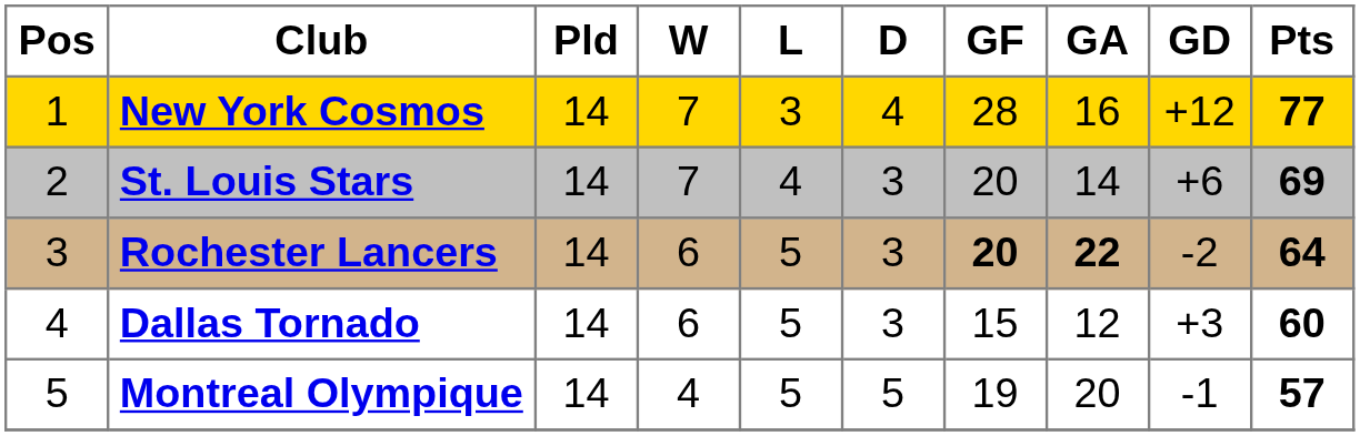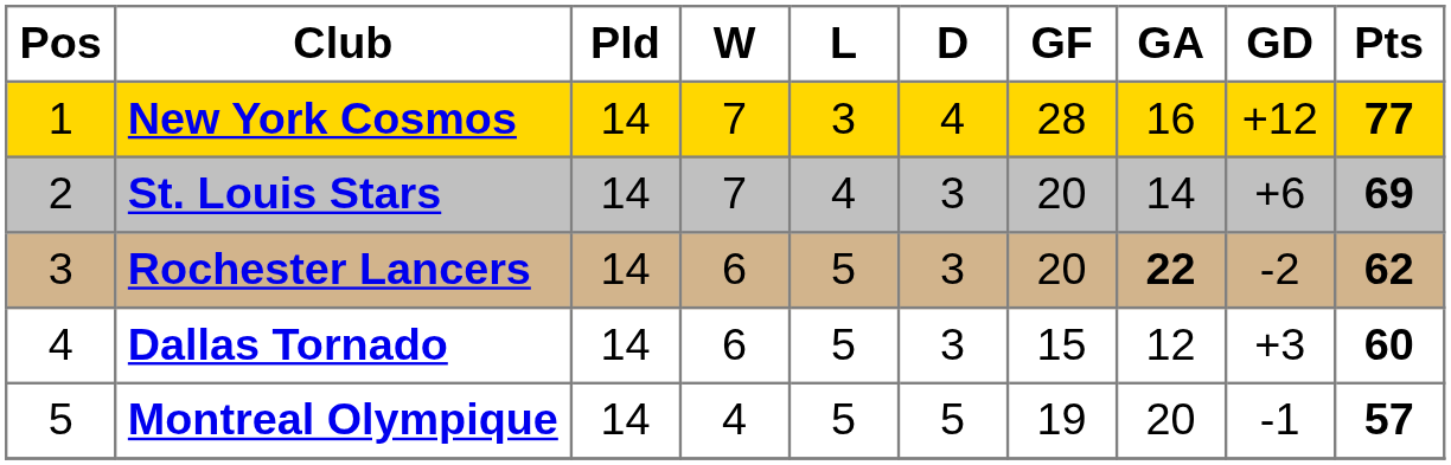Rochester Lancers | GF: bold -> normal
Rochester Lancers | Pts: 64 -> 62
